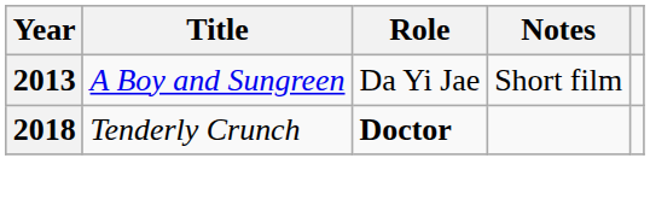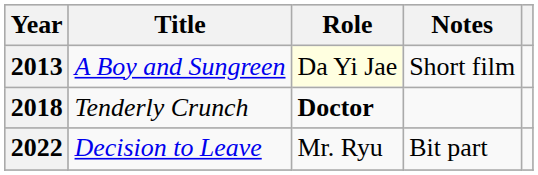2013 | Role: no background -> lightyellow background
+ row: 2022 | Decision to Leave | Mr. Ryu | Bit part
